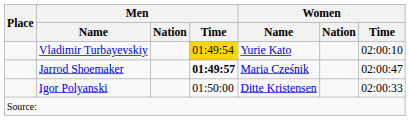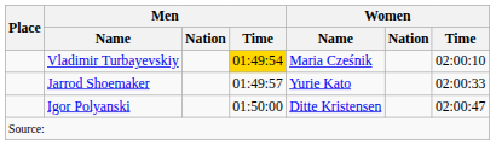Vladimir Turbayevskiy | Women / Name: Yurie Kato -> Maria Cześnik
Jarrod Shoemaker | Men / Time: bold -> normal
Jarrod Shoemaker | Women / Name: Maria Cześnik -> Yurie Kato
Jarrod Shoemaker | Women / Time: 02:00:47 -> 02:00:33
Igor Polyanski | Women / Time: 02:00:33 -> 02:00:47
